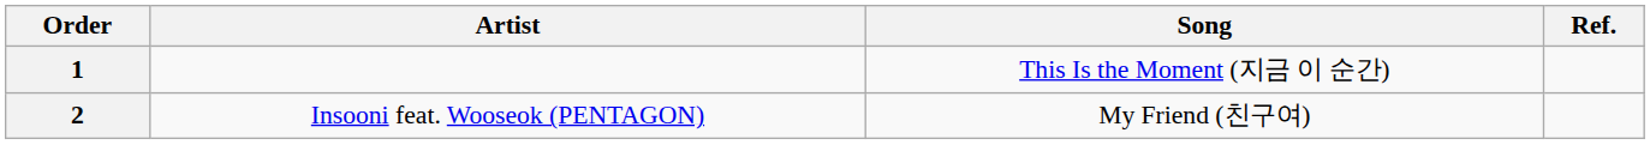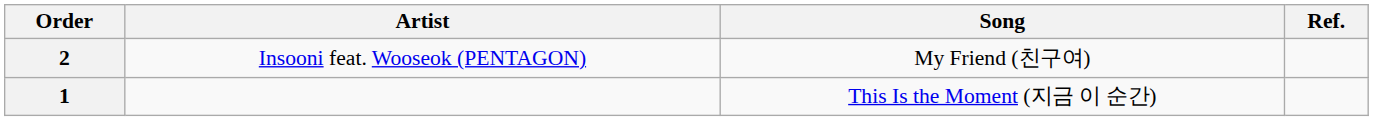rows swapped: 1 <-> 2
